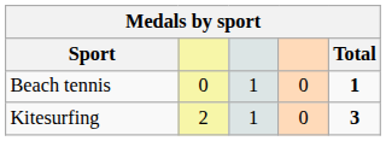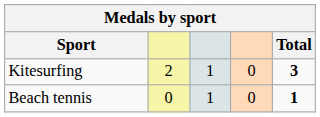rows swapped: Beach tennis <-> Kitesurfing
